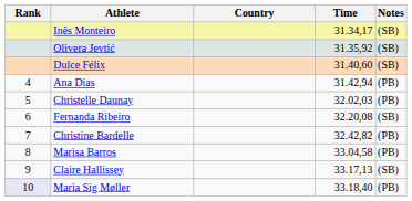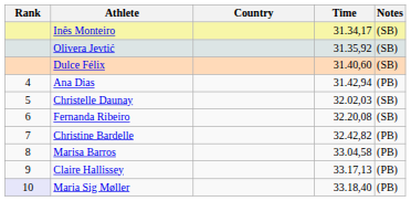Christelle Daunay | Notes: (PB) -> (SB)
Claire Hallissey | Notes: (SB) -> (PB)
